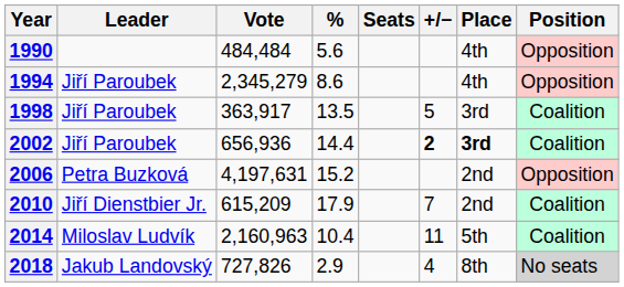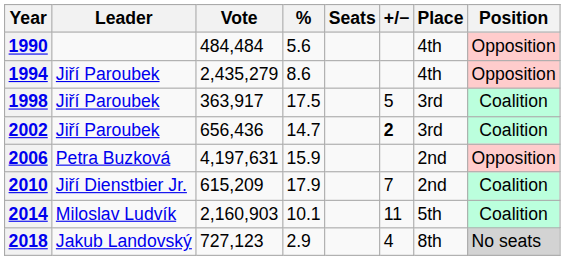1994 | Vote: 2,345,279 -> 2,435,279
1998 | %: 13.5 -> 17.5
2002 | Vote: 656,936 -> 656,436
2002 | %: 14.4 -> 14.7
2002 | Place: bold -> normal
2006 | %: 15.2 -> 15.9
2014 | Vote: 2,160,963 -> 2,160,903
2014 | %: 10.4 -> 10.1
2018 | Vote: 727,826 -> 727,123
